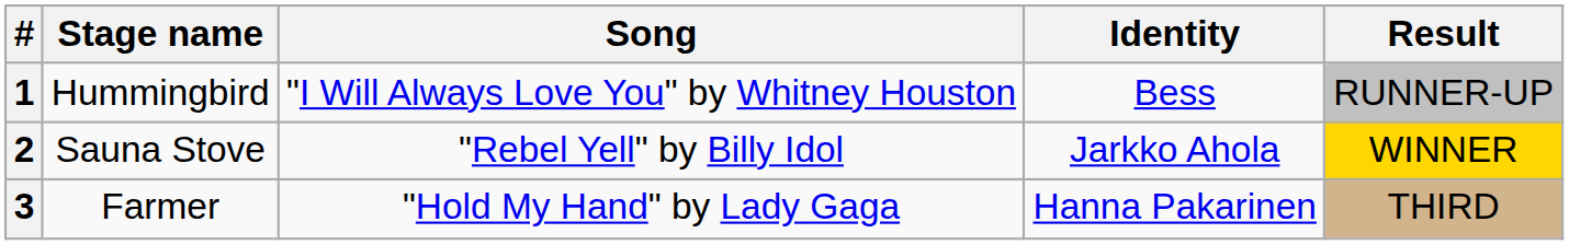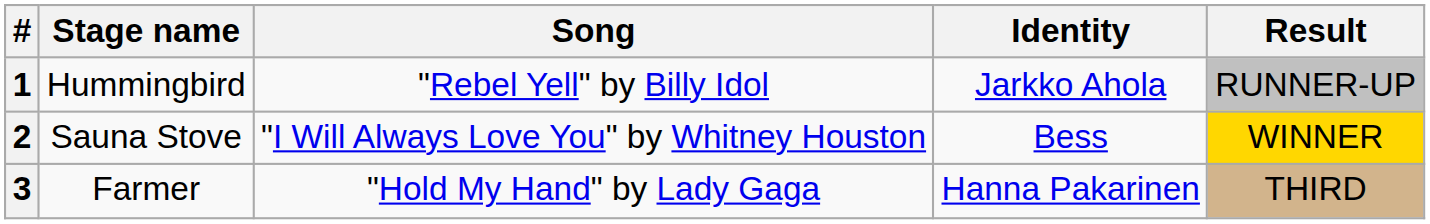1 | Song: "I Will Always Love You" by Whitney Houston -> "Rebel Yell" by Billy Idol
1 | Identity: Bess -> Jarkko Ahola
2 | Song: "Rebel Yell" by Billy Idol -> "I Will Always Love You" by Whitney Houston
2 | Identity: Jarkko Ahola -> Bess
